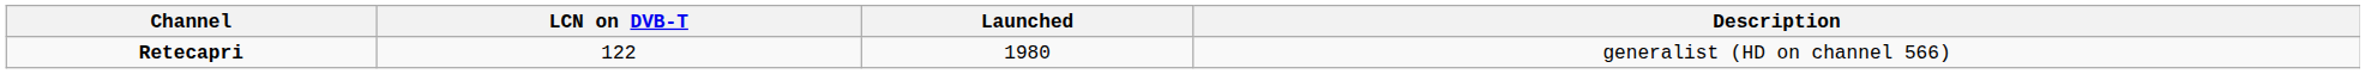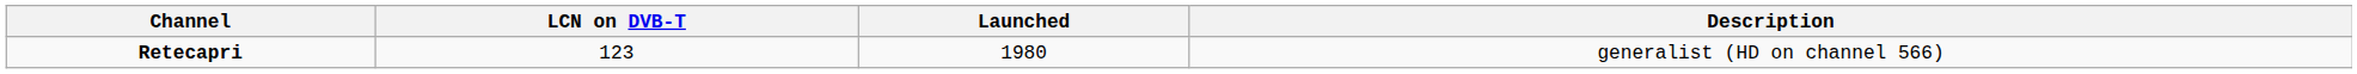Retecapri | LCN on DVB-T: 122 -> 123
